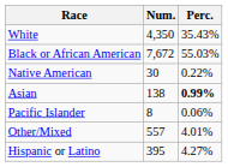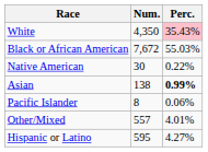White | Perc.: no background -> pink background
Hispanic or Latino | Num.: 395 -> 595
